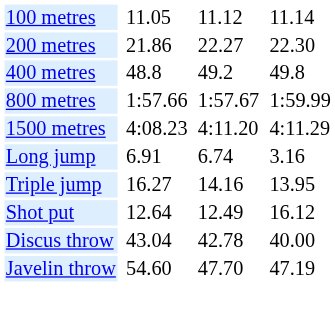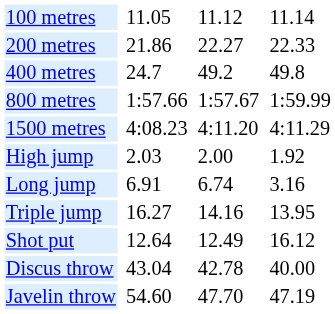200 metres | column 7: 22.30 -> 22.33
400 metres | column 3: 48.8 -> 24.7
+ row: High jump | 2.03 | 2.00 | 1.92
